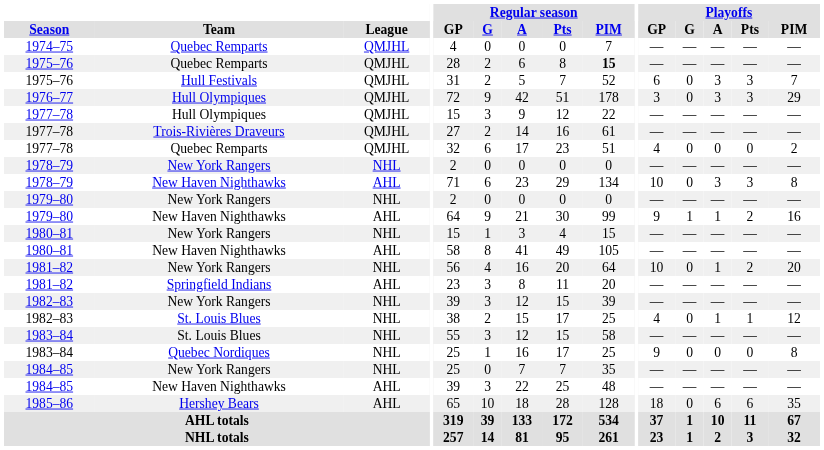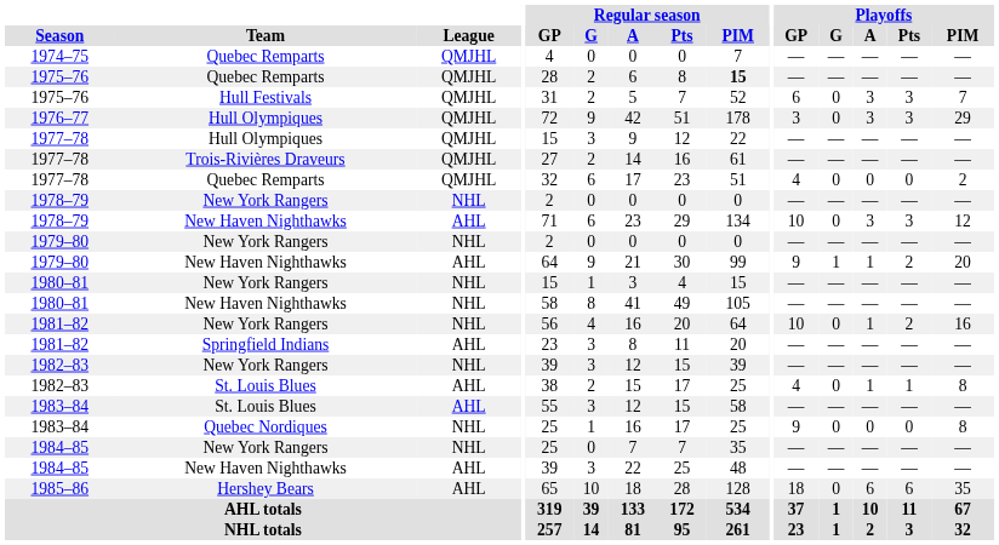1978–79 / New Haven Nighthawks | Playoffs / PIM: 8 -> 12
1979–80 / New Haven Nighthawks | Playoffs / PIM: 16 -> 20
1980–81 / New Haven Nighthawks | League: AHL -> NHL
1981–82 / New York Rangers | Playoffs / PIM: 20 -> 16
1982–83 / St. Louis Blues | League: NHL -> AHL
1982–83 / St. Louis Blues | Playoffs / PIM: 12 -> 8
1983–84 / St. Louis Blues | League: NHL -> AHL
